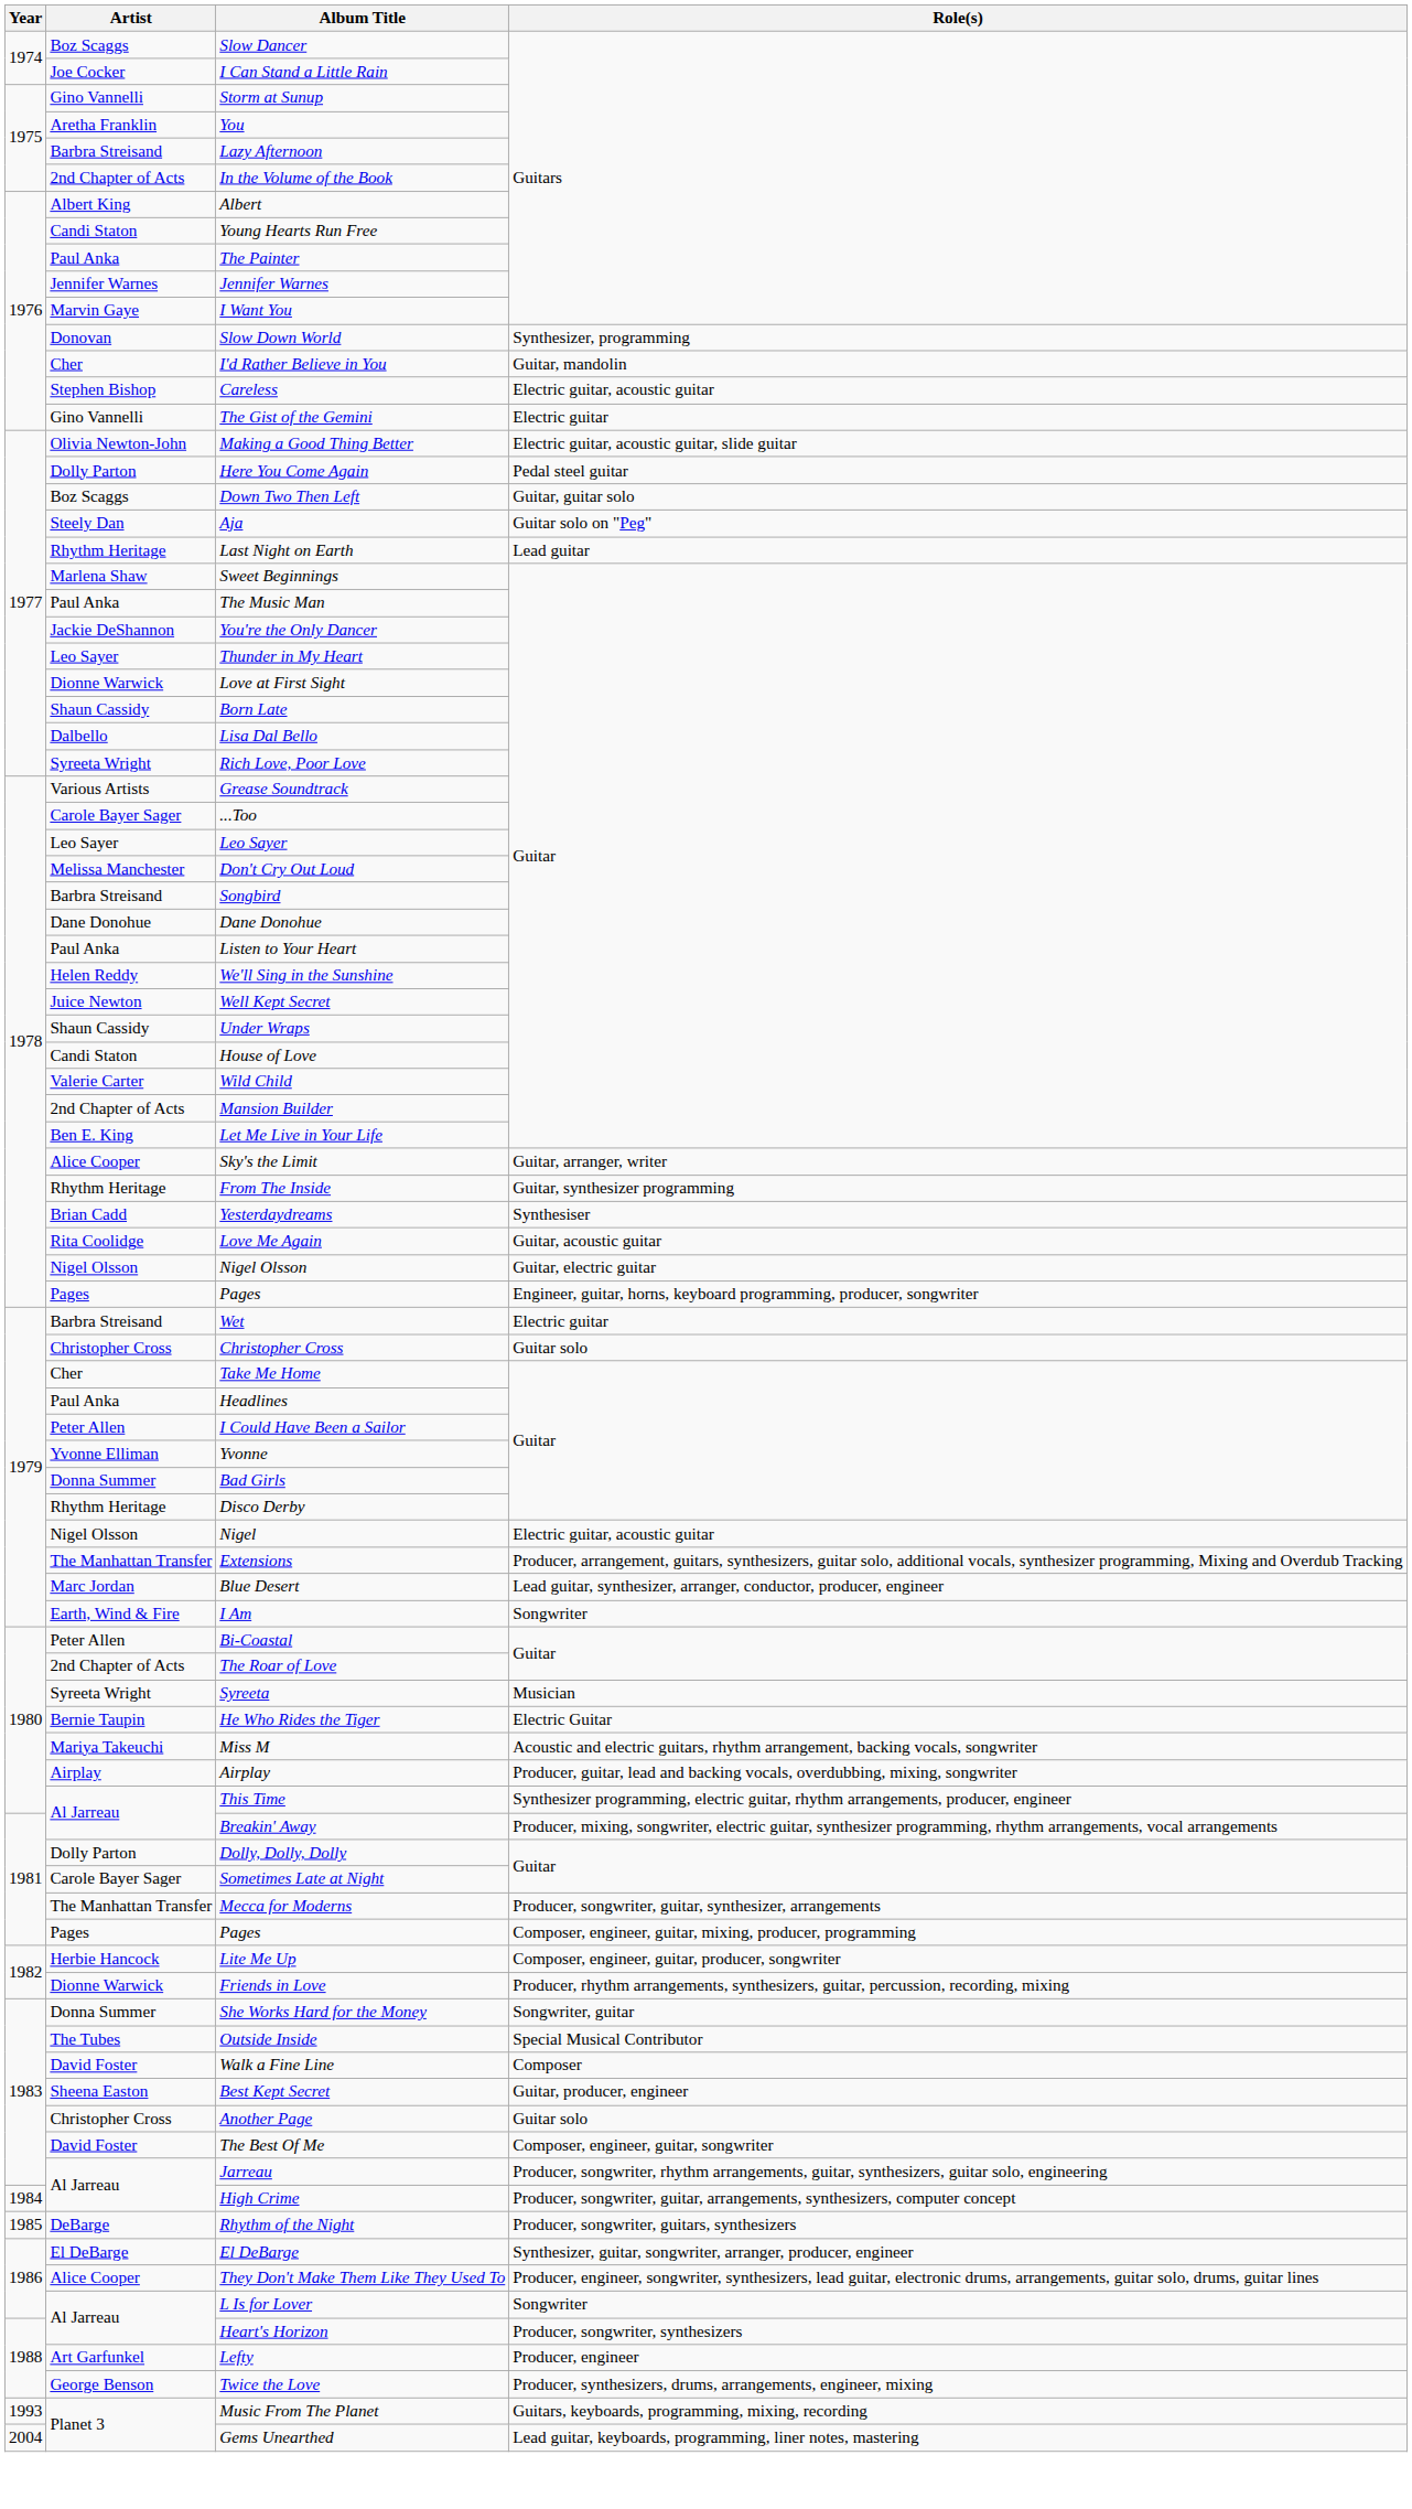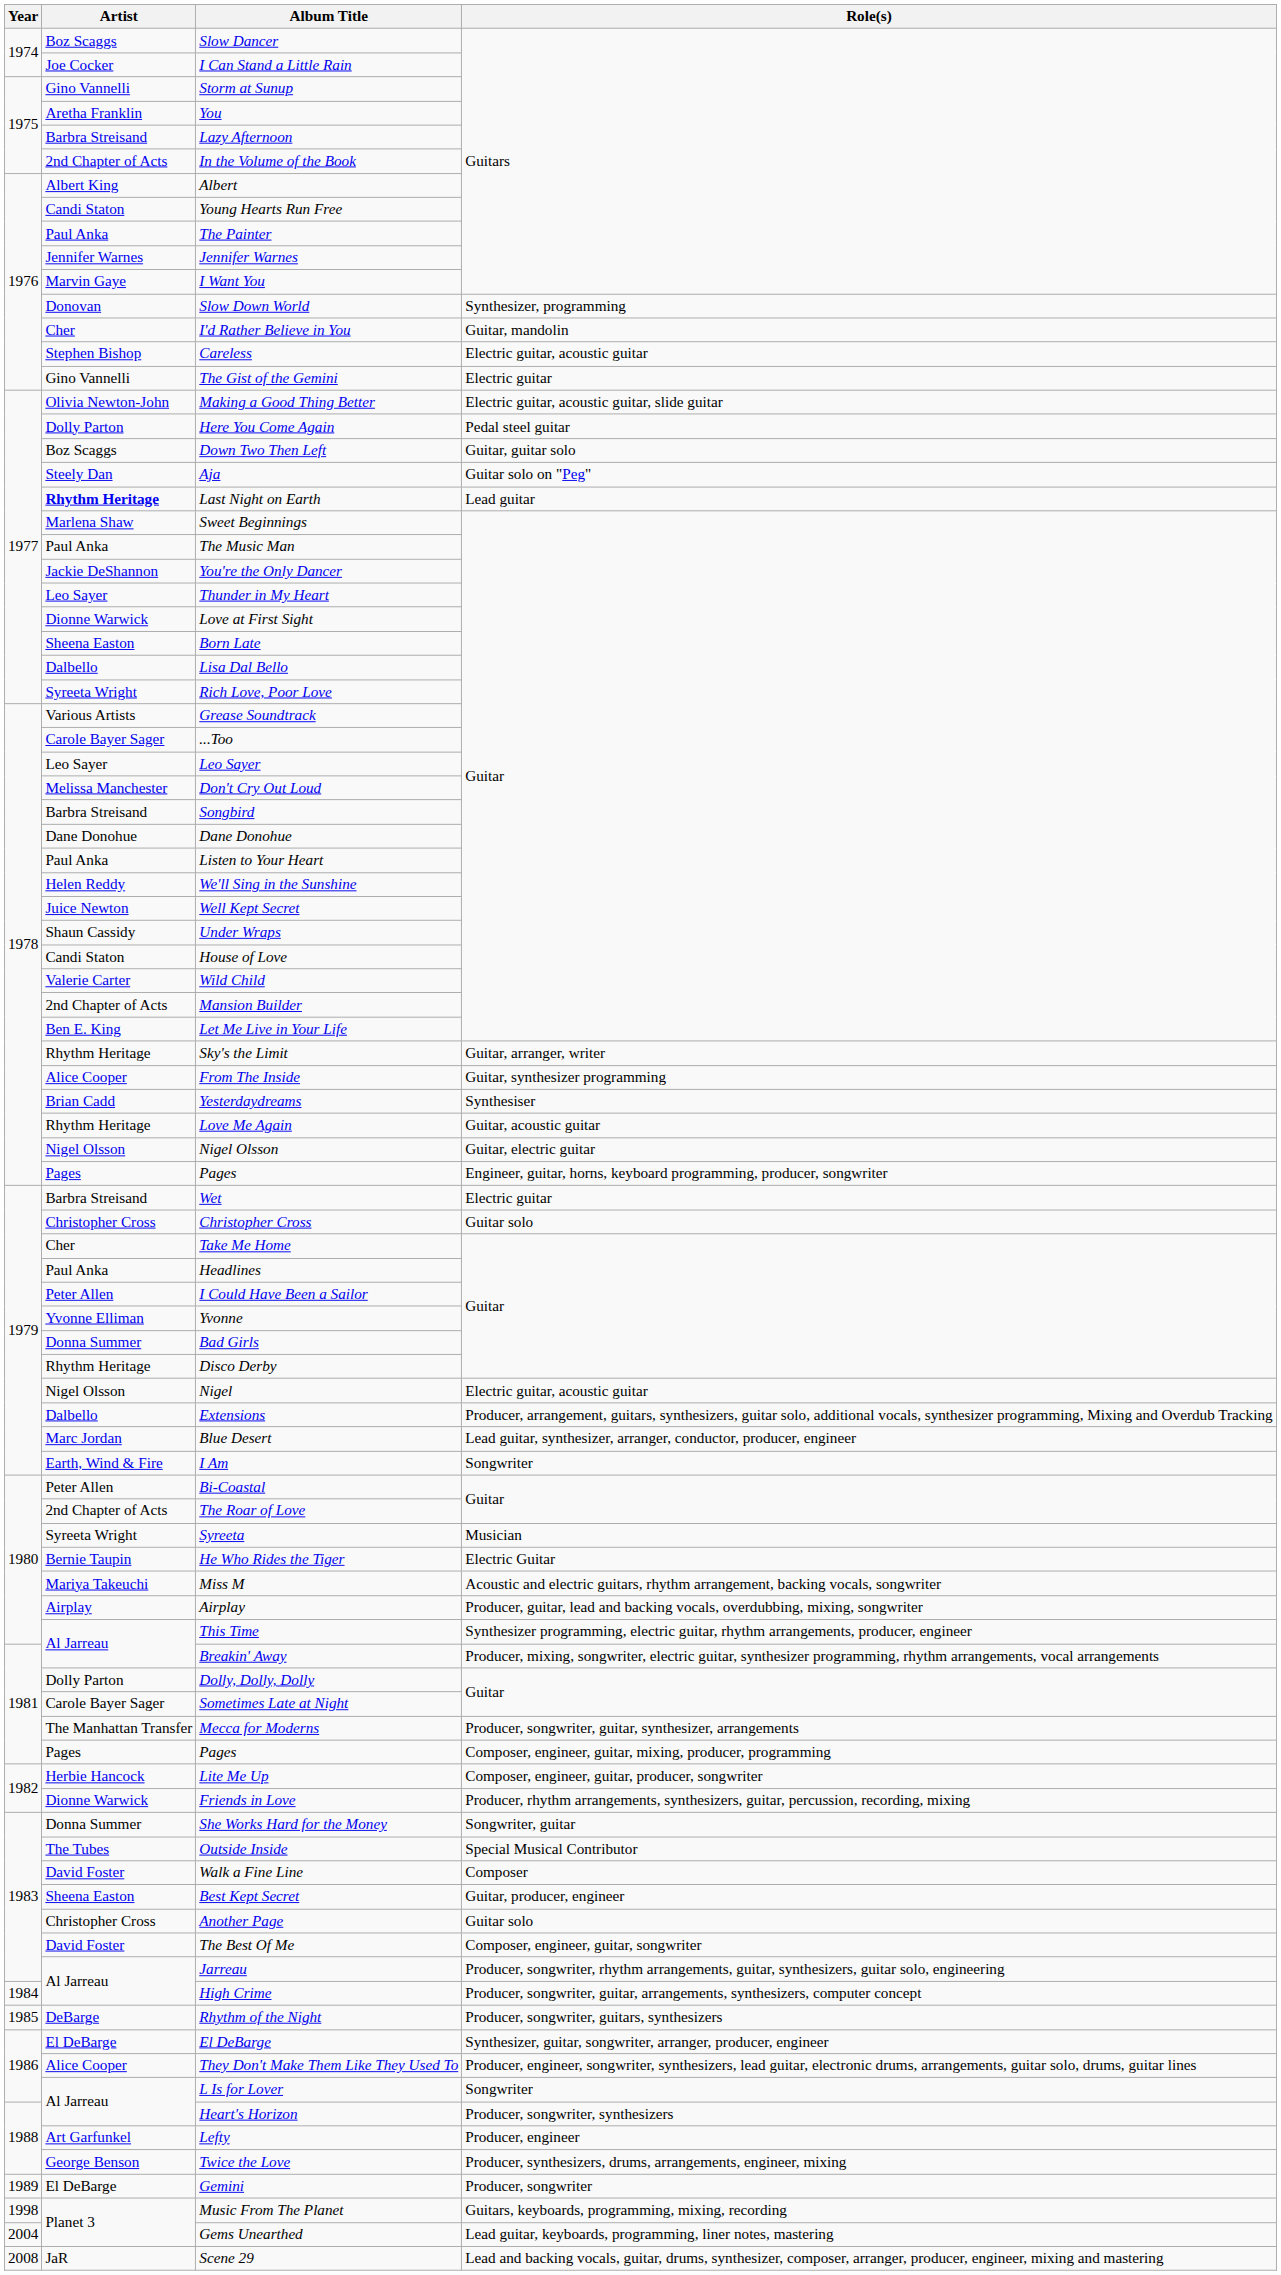Last Night on Earth | Artist: normal -> bold
Born Late | Artist: Shaun Cassidy -> Sheena Easton
Sky's the Limit | Artist: Alice Cooper -> Rhythm Heritage
From The Inside | Artist: Rhythm Heritage -> Alice Cooper
Love Me Again | Artist: Rita Coolidge -> Rhythm Heritage
Extensions | Artist: The Manhattan Transfer -> Dalbello
+ row: 1989 | El DeBarge | Gemini | Producer, songwriter
Music From The Planet | Year: 1993 -> 1998
+ row: 2008 | JaR | Scene 29 | Lead and backing vocals, guitar, drums, synthesizer, composer, arranger, producer, engineer, mixing and mastering
